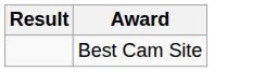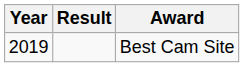+ column: Year | 2019
